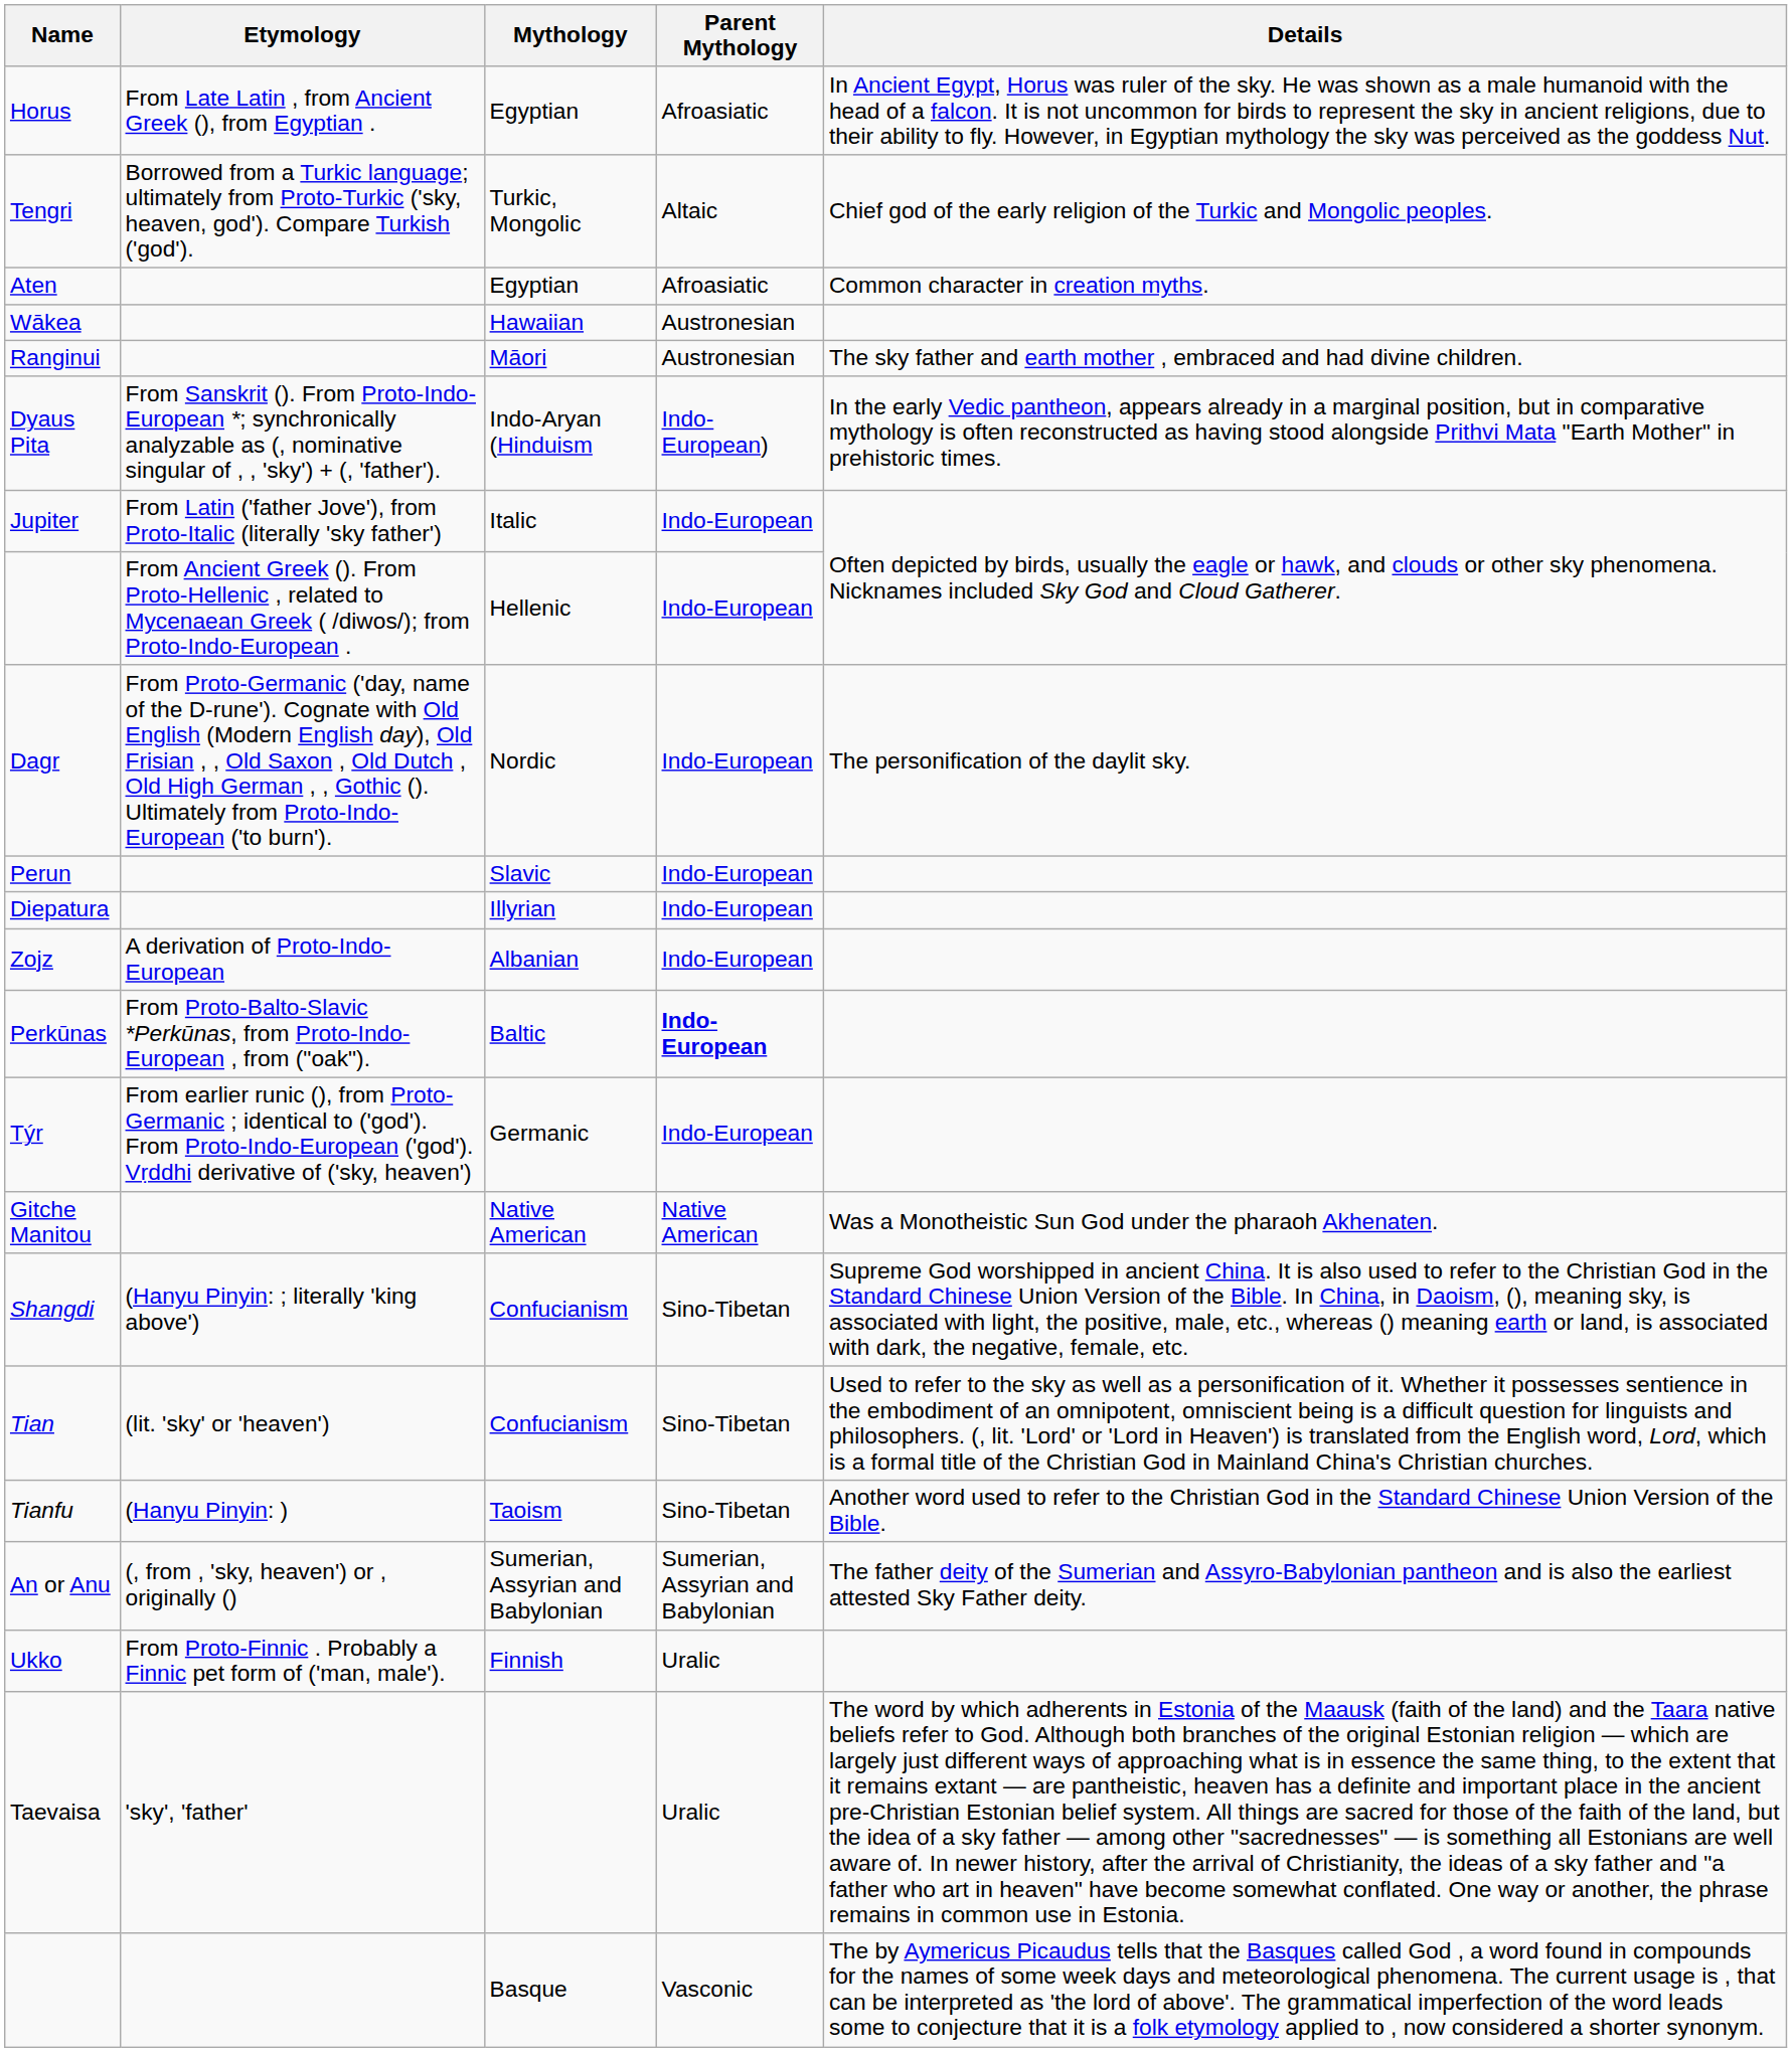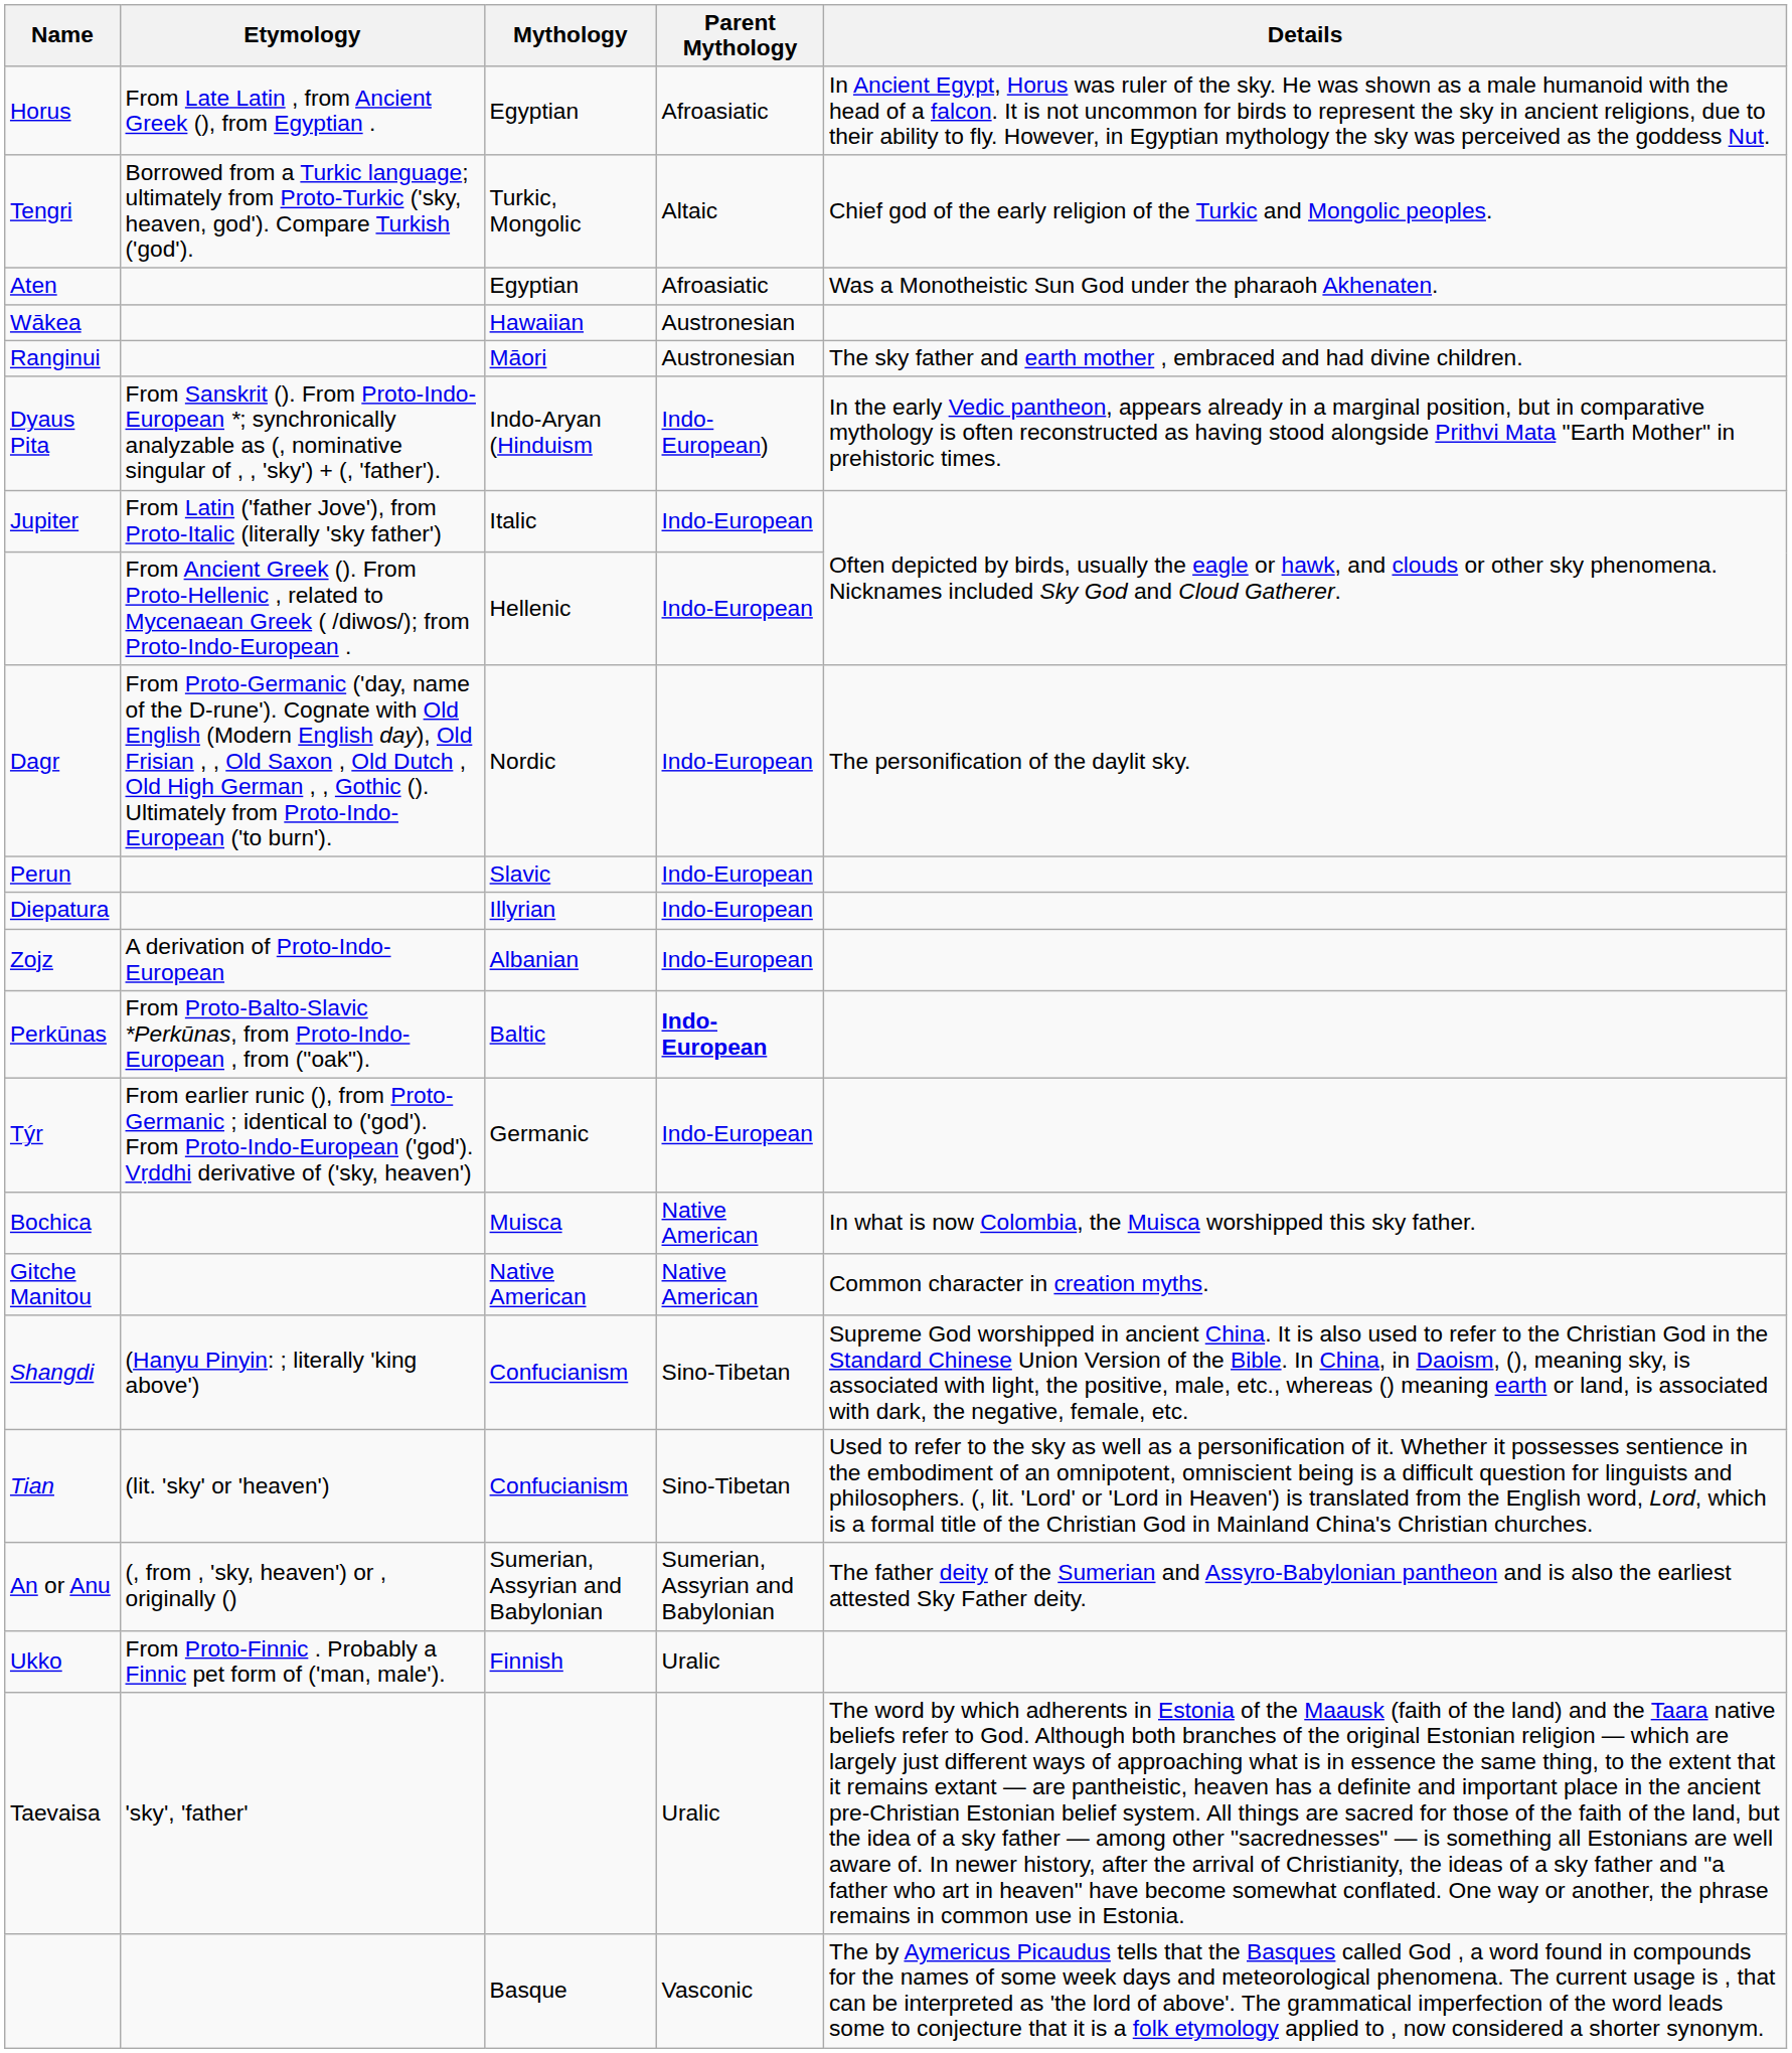Aten | Details: Common character in creation myths. -> Was a Monotheistic Sun God under the pharaoh Akhenaten.
+ row: Bochica | Muisca | Native American | In what is now Colombia, the Muisca worshipped this sky father.
Gitche Manitou | Details: Was a Monotheistic Sun God under the pharaoh Akhenaten. -> Common character in creation myths.
- row: Tianfu | (Hanyu Pinyin: ) | Taoism | Sino-Tibetan | Another word used to refer to the Christian God in the Standard Chinese Union Version of the Bible.
